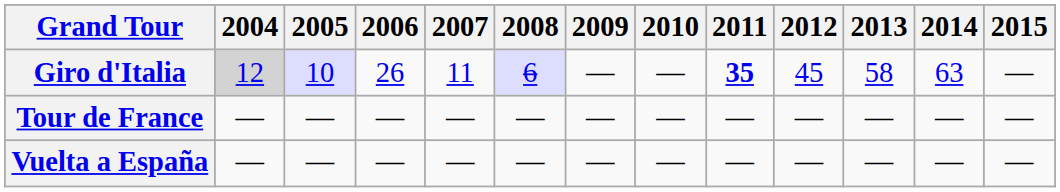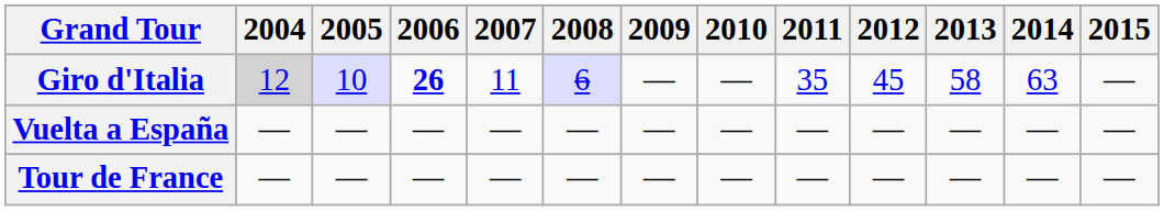Giro d'Italia | 2006: normal -> bold
Giro d'Italia | 2011: bold -> normal
rows swapped: Tour de France <-> Vuelta a España
